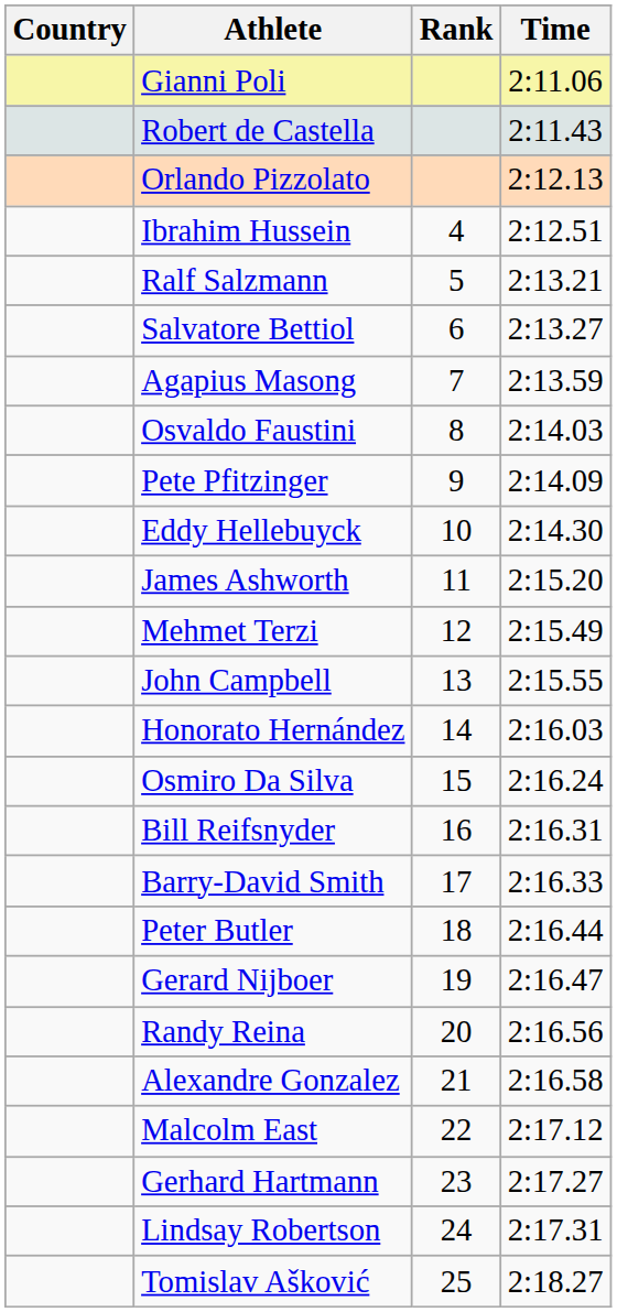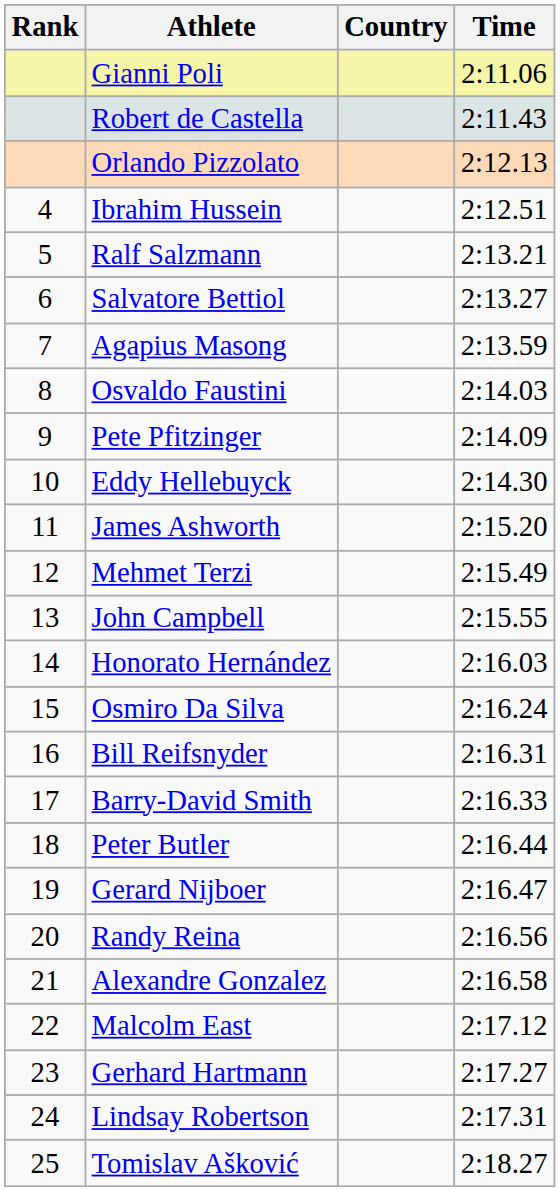columns swapped: Rank <-> Country
